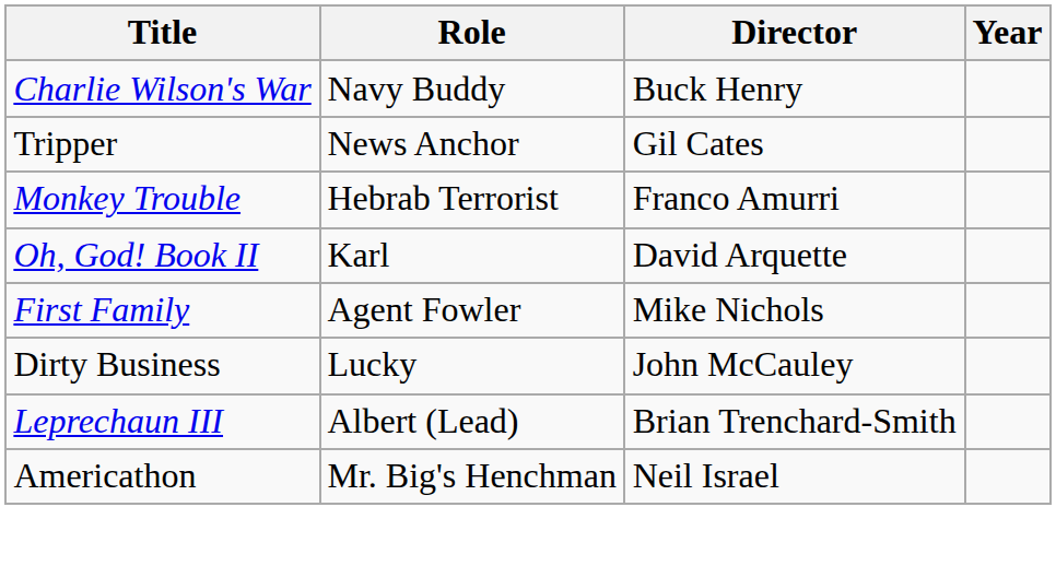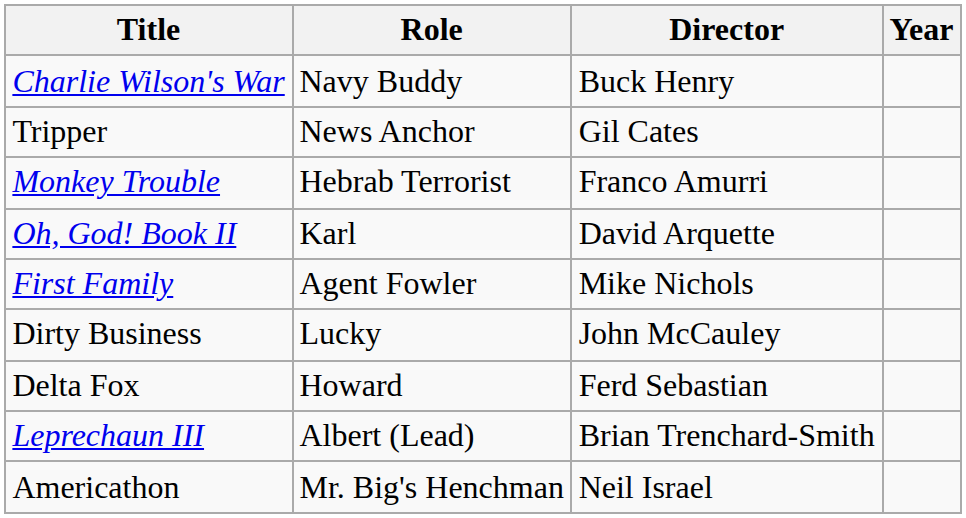+ row: Delta Fox | Howard | Ferd Sebastian
